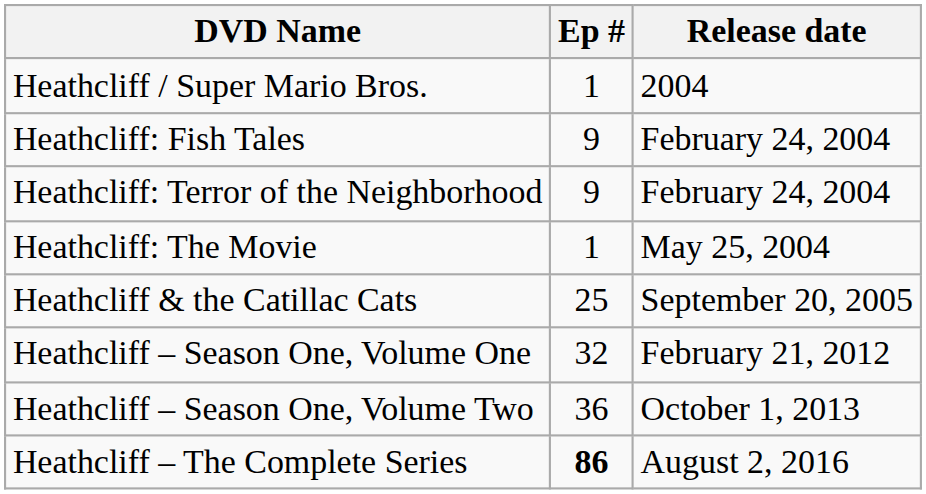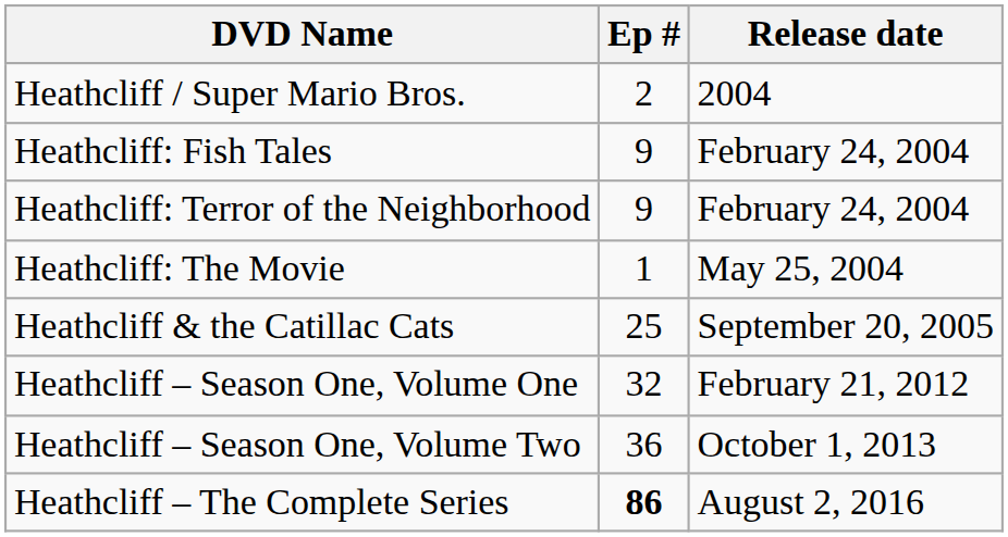Heathcliff / Super Mario Bros. | Ep #: 1 -> 2
